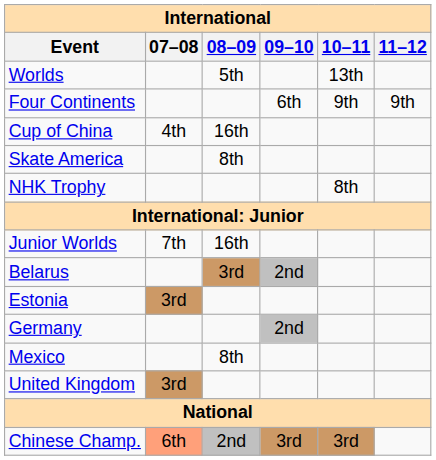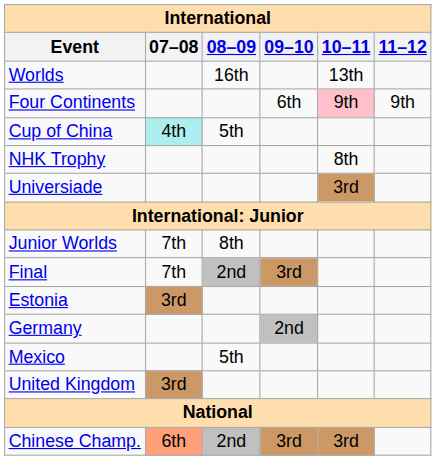Worlds | 08–09: 5th -> 16th
Four Continents | 10–11: no background -> pink background
Cup of China | 07–08: no background -> paleturquoise background
Cup of China | 08–09: 16th -> 5th
- row: Skate America | 8th
+ row: Universiade | 3rd
Junior Worlds | 08–09: 16th -> 8th
+ row: Final | 7th | 2nd | 3rd
- row: Belarus | 3rd | 2nd
Mexico | 08–09: 8th -> 5th
